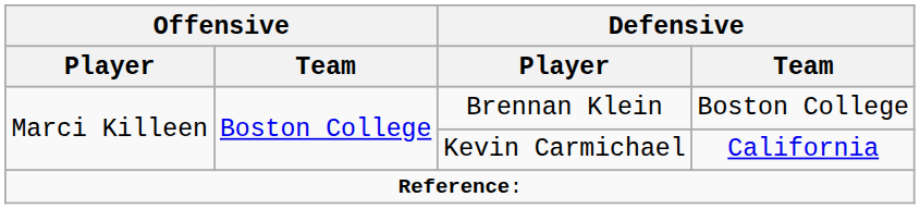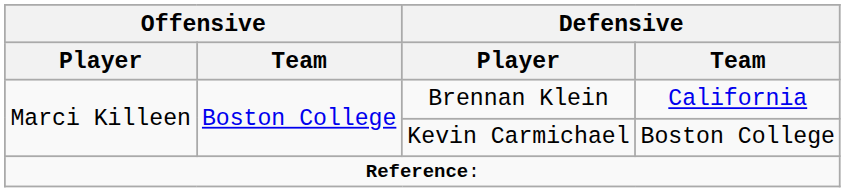Brennan Klein | Defensive / Team: Boston College -> California
Kevin Carmichael | Defensive / Team: California -> Boston College
